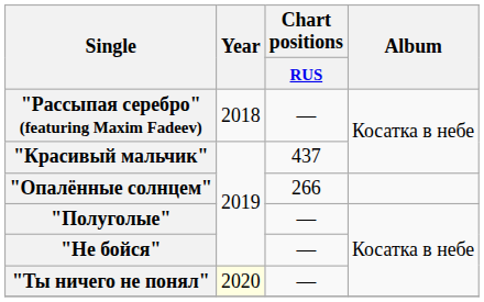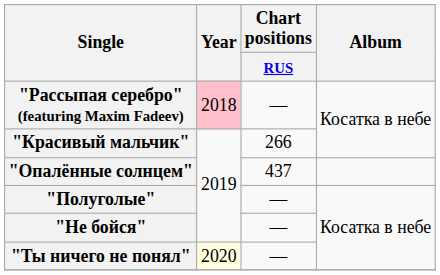"Рассыпая серебро" (featuring Maxim Fadeev) | Year: no background -> pink background
"Красивый мальчик" | Chart positions / RUS: 437 -> 266
"Опалённые солнцем" | Chart positions / RUS: 266 -> 437
